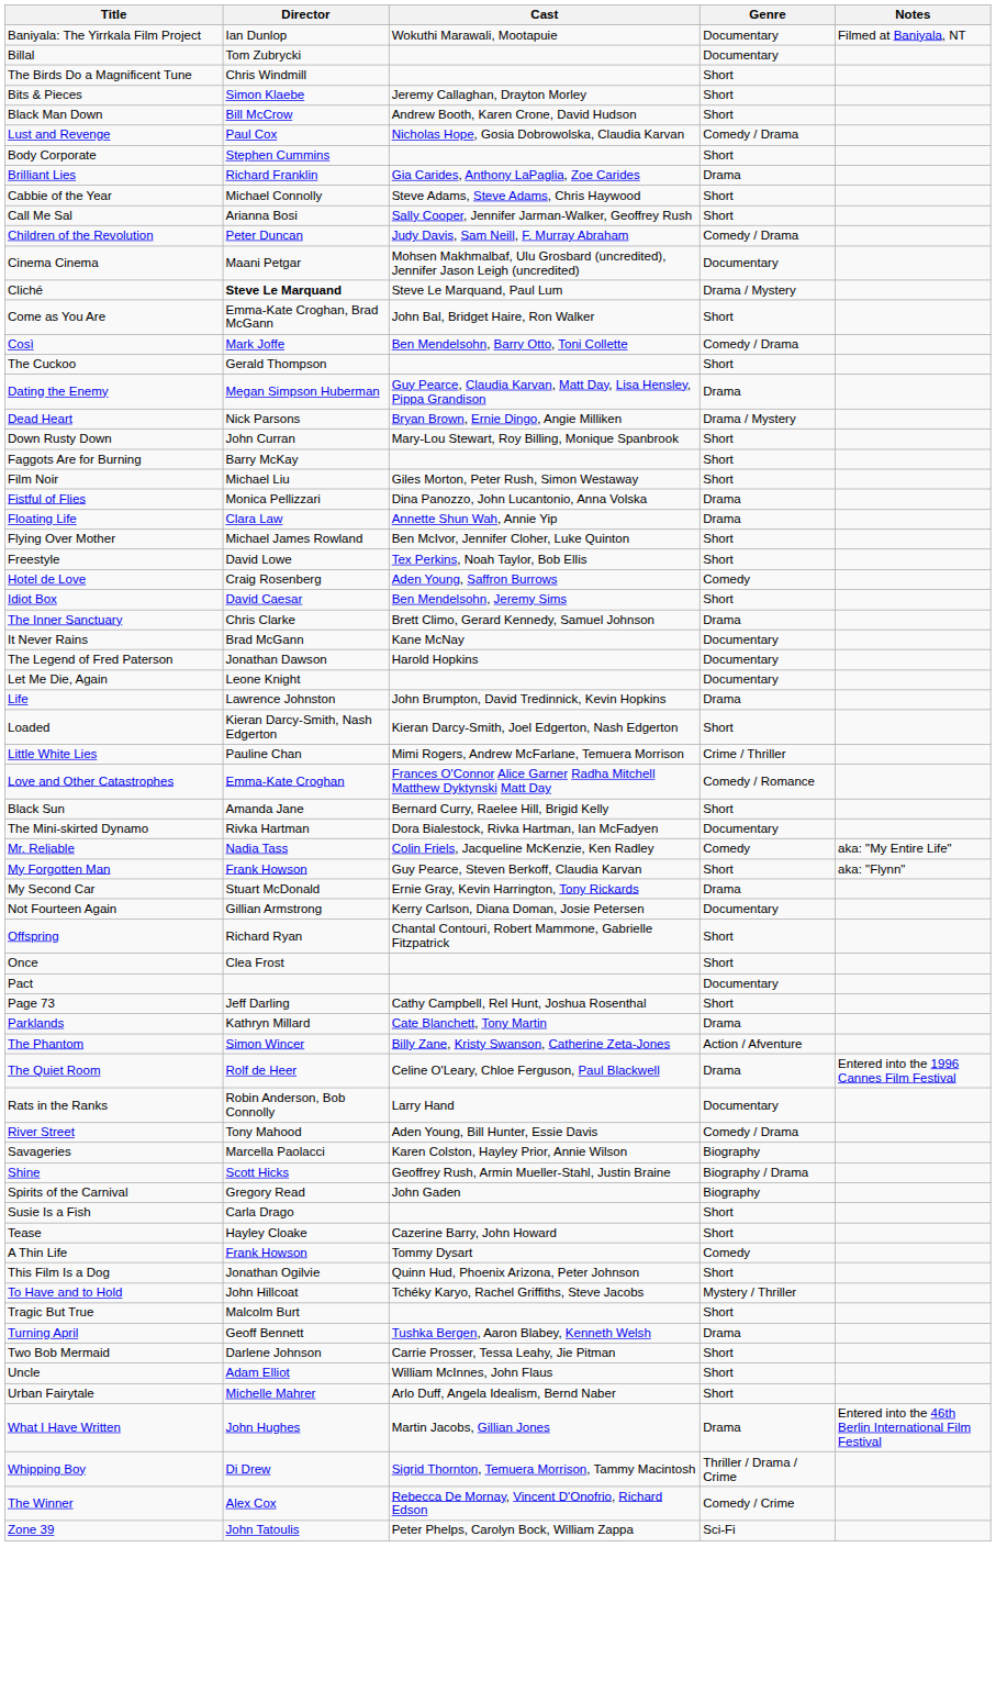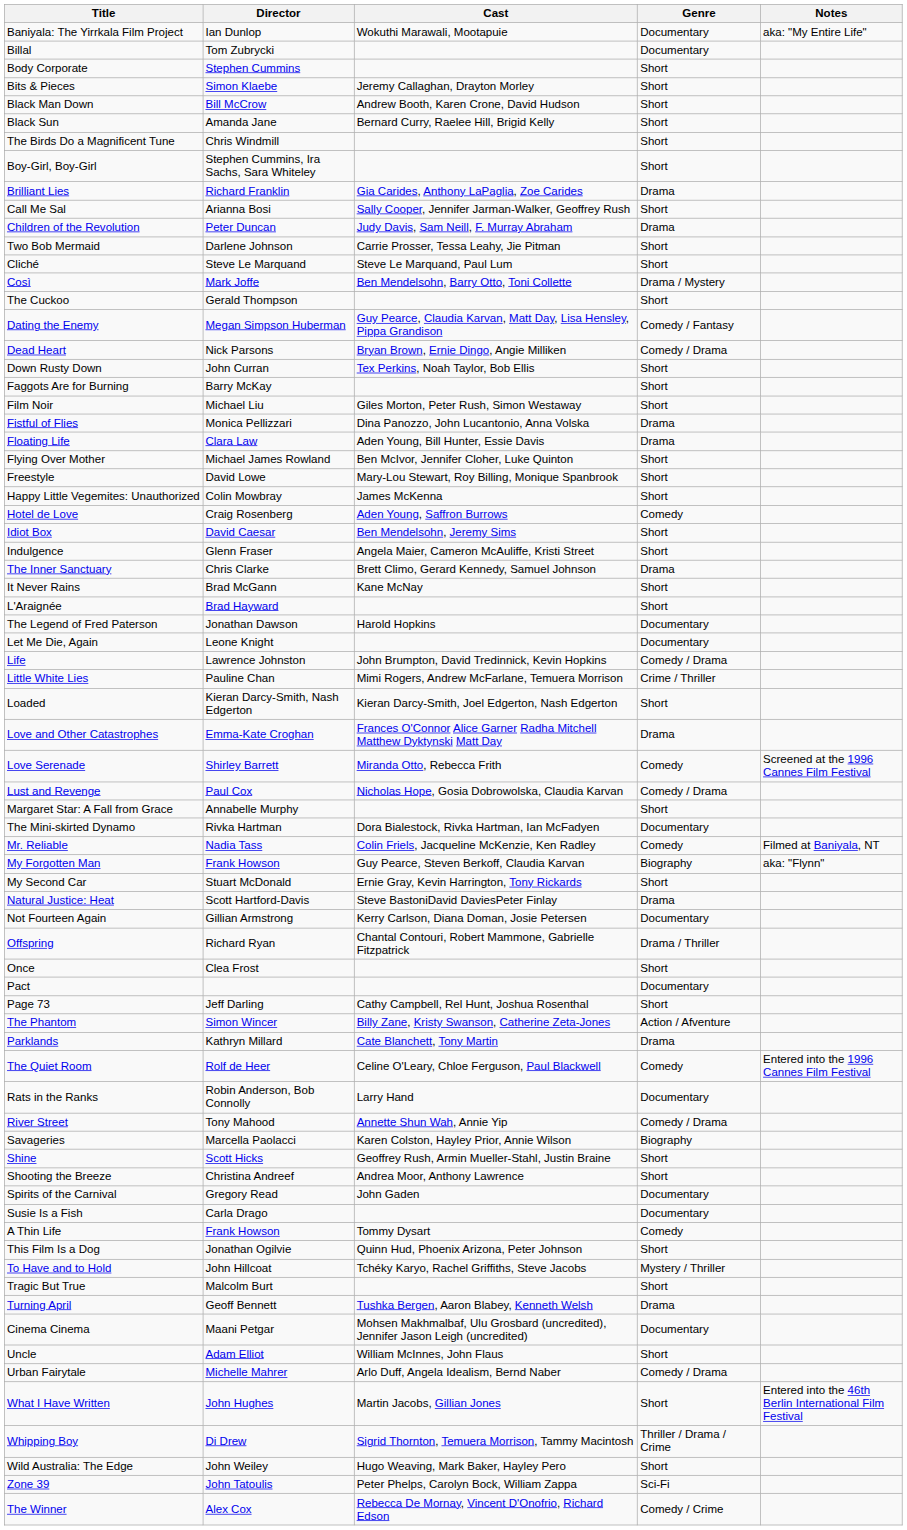Baniyala: The Yirrkala Film Project | Notes: Filmed at Baniyala, NT -> aka: "My Entire Life"
rows swapped: The Birds Do a Magnificent Tune <-> Body Corporate
rows swapped: Black Sun <-> Lust and Revenge
+ row: Boy-Girl, Boy-Girl | Stephen Cummins, Ira Sachs, Sara Whiteley | Short
- row: Cabbie of the Year | Michael Connolly | Steve Adams, Steve Adams, Chris Haywood | Short
Children of the Revolution | Genre: Comedy / Drama -> Drama
rows swapped: Cinema Cinema <-> Two Bob Mermaid
Cliché | Director: bold -> normal
Cliché | Genre: Drama / Mystery -> Short
- row: Come as You Are | Emma-Kate Croghan, Brad McGann | John Bal, Bridget Haire, Ron Walker | Short
Così | Genre: Comedy / Drama -> Drama / Mystery
Dating the Enemy | Genre: Drama -> Comedy / Fantasy
Dead Heart | Genre: Drama / Mystery -> Comedy / Drama
Down Rusty Down | Cast: Mary-Lou Stewart, Roy Billing, Monique Spanbrook -> Tex Perkins, Noah Taylor, Bob Ellis
Floating Life | Cast: Annette Shun Wah, Annie Yip -> Aden Young, Bill Hunter, Essie Davis
Freestyle | Cast: Tex Perkins, Noah Taylor, Bob Ellis -> Mary-Lou Stewart, Roy Billing, Monique Spanbrook
+ row: Happy Little Vegemites: Unauthorized | Colin Mowbray | James McKenna | Short
+ row: Indulgence | Glenn Fraser | Angela Maier, Cameron McAuliffe, Kristi Street | Short
It Never Rains | Genre: Documentary -> Short
+ row: L'Araignée | Brad Hayward | Short
Life | Genre: Drama -> Comedy / Drama
rows swapped: Little White Lies <-> Loaded
Love and Other Catastrophes | Genre: Comedy / Romance -> Drama
+ row: Love Serenade | Shirley Barrett | Miranda Otto, Rebecca Frith | Comedy | Screened at the 1996 Cannes Film Festival
+ row: Margaret Star: A Fall from Grace | Annabelle Murphy | Short
Mr. Reliable | Notes: aka: "My Entire Life" -> Filmed at Baniyala, NT
My Forgotten Man | Genre: Short -> Biography
My Second Car | Genre: Drama -> Short
+ row: Natural Justice: Heat | Scott Hartford-Davis | Steve BastoniDavid DaviesPeter Finlay | Drama
Offspring | Genre: Short -> Drama / Thriller
rows swapped: Parklands <-> The Phantom
The Quiet Room | Genre: Drama -> Comedy
River Street | Cast: Aden Young, Bill Hunter, Essie Davis -> Annette Shun Wah, Annie Yip
Shine | Genre: Biography / Drama -> Short
+ row: Shooting the Breeze | Christina Andreef | Andrea Moor, Anthony Lawrence | Short
Spirits of the Carnival | Genre: Biography -> Documentary
Susie Is a Fish | Genre: Short -> Documentary
- row: Tease | Hayley Cloake | Cazerine Barry, John Howard | Short
Urban Fairytale | Genre: Short -> Comedy / Drama
What I Have Written | Genre: Drama -> Short
+ row: Wild Australia: The Edge | John Weiley | Hugo Weaving, Mark Baker, Hayley Pero | Short
rows swapped: The Winner <-> Zone 39
